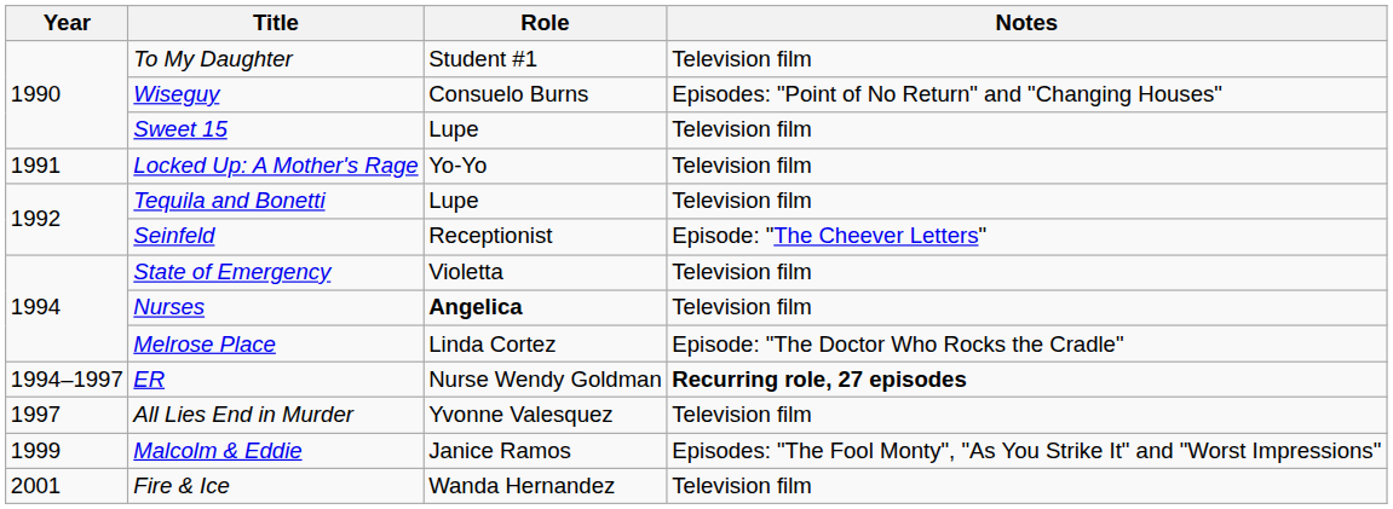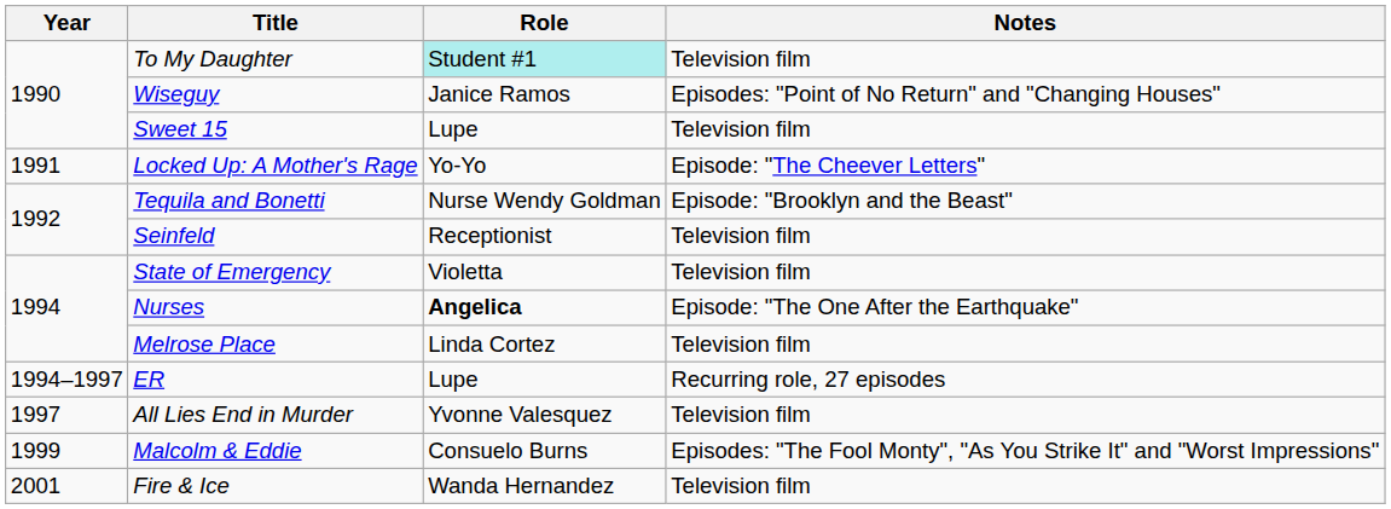To My Daughter | Role: no background -> paleturquoise background
Wiseguy | Role: Consuelo Burns -> Janice Ramos
Locked Up: A Mother's Rage | Notes: Television film -> Episode: "The Cheever Letters"
Tequila and Bonetti | Role: Lupe -> Nurse Wendy Goldman
Tequila and Bonetti | Notes: Television film -> Episode: "Brooklyn and the Beast"
Seinfeld | Notes: Episode: "The Cheever Letters" -> Television film
Nurses | Notes: Television film -> Episode: "The One After the Earthquake"
Melrose Place | Notes: Episode: "The Doctor Who Rocks the Cradle" -> Television film
ER | Role: Nurse Wendy Goldman -> Lupe
ER | Notes: bold -> normal
Malcolm & Eddie | Role: Janice Ramos -> Consuelo Burns
